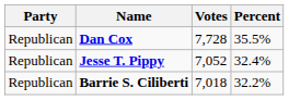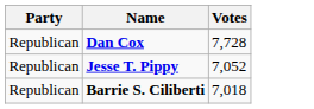- column: Percent | 35.5% | 32.4% | 32.2%
